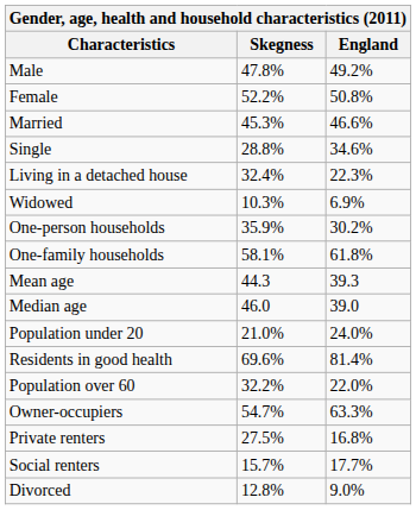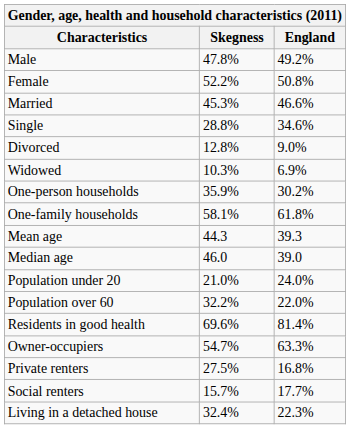rows swapped: Divorced <-> Living in a detached house
rows swapped: Population over 60 <-> Residents in good health
